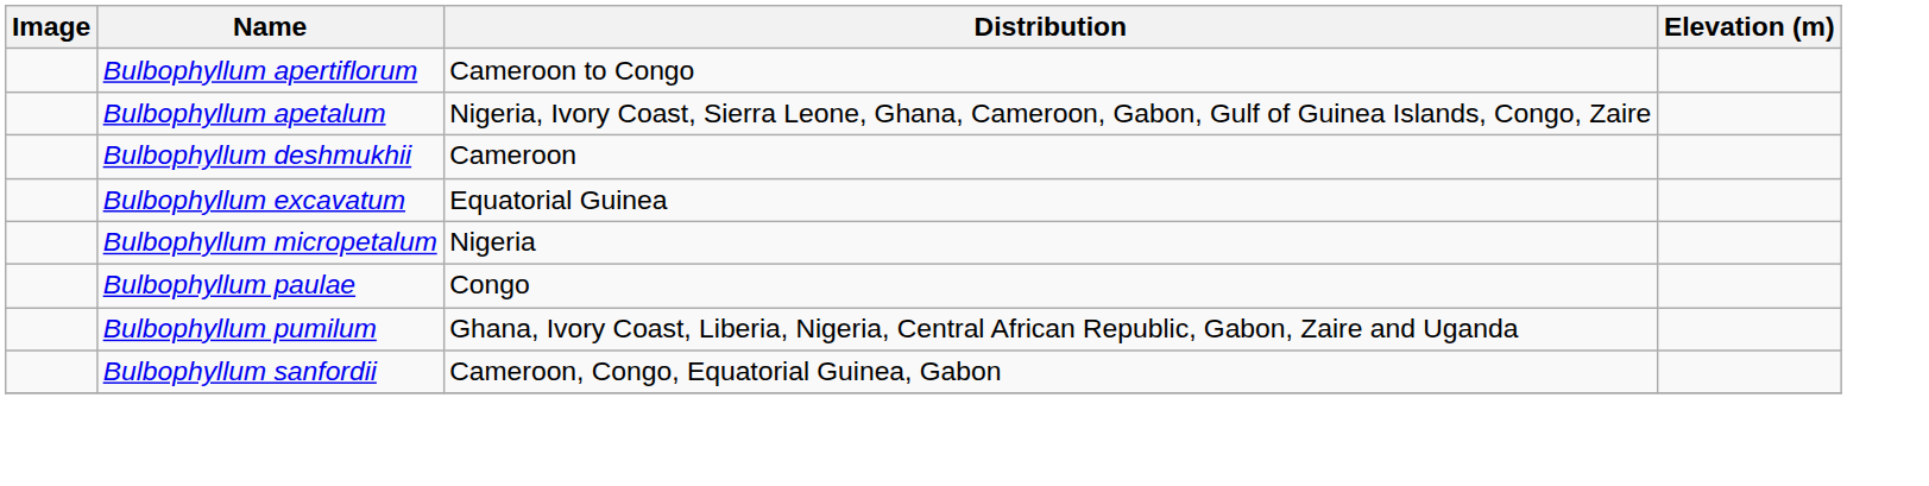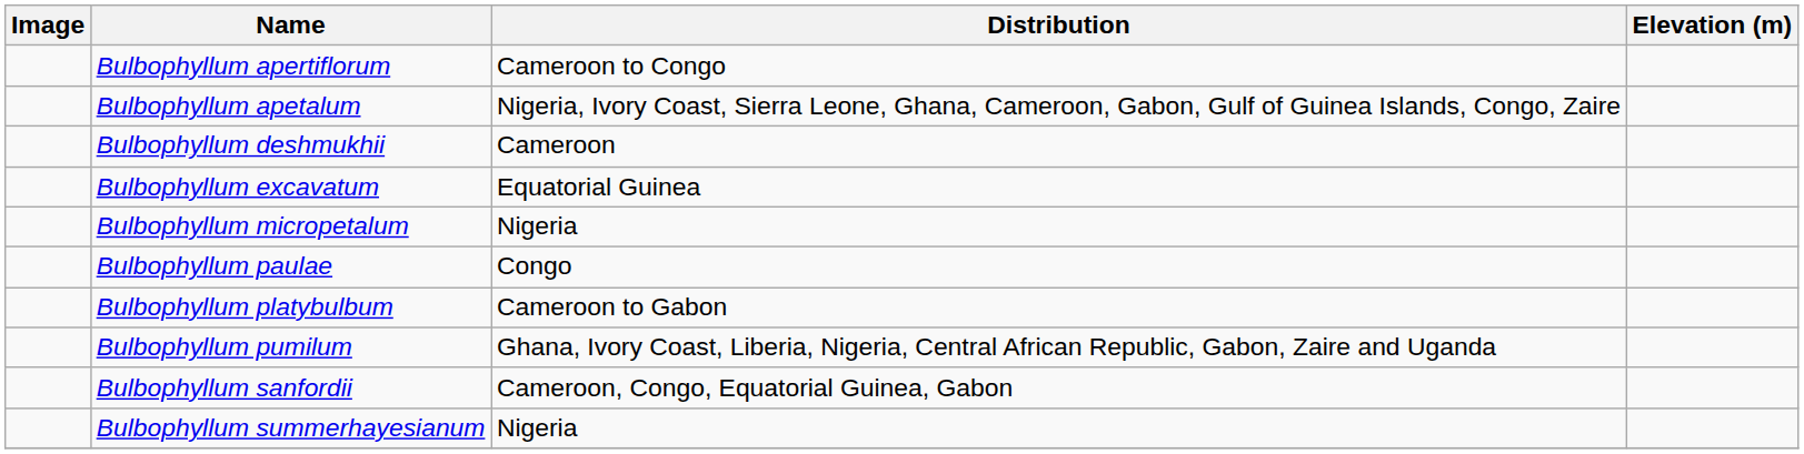+ row: Bulbophyllum platybulbum | Cameroon to Gabon
+ row: Bulbophyllum summerhayesianum | Nigeria
